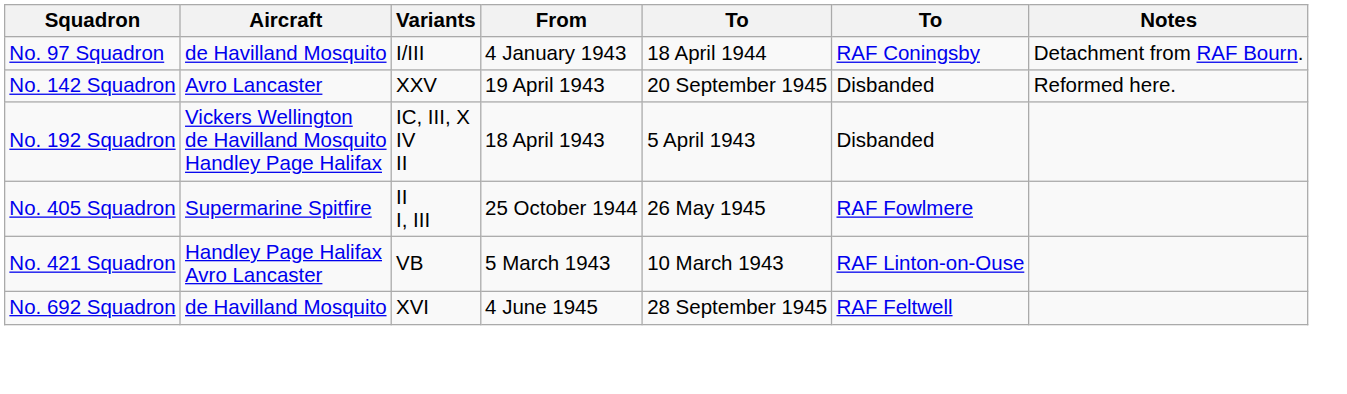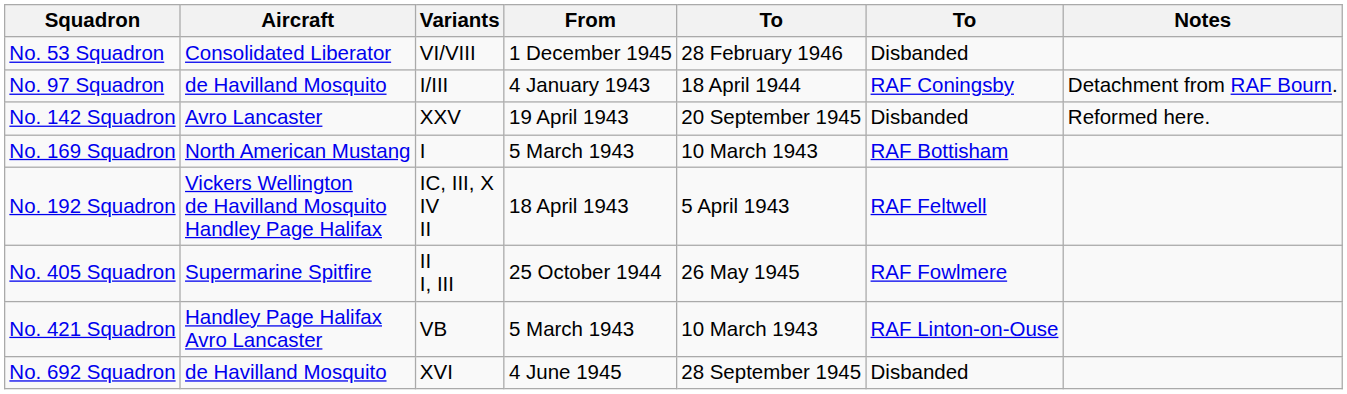+ row: No. 53 Squadron | Consolidated Liberator | VI/VIII | 1 December 1945 | 28 February 1946 | Disbanded
+ row: No. 169 Squadron | North American Mustang | I | 5 March 1943 | 10 March 1943 | RAF Bottisham
No. 192 Squadron | column 6: Disbanded -> RAF Feltwell
No. 692 Squadron | column 6: RAF Feltwell -> Disbanded
